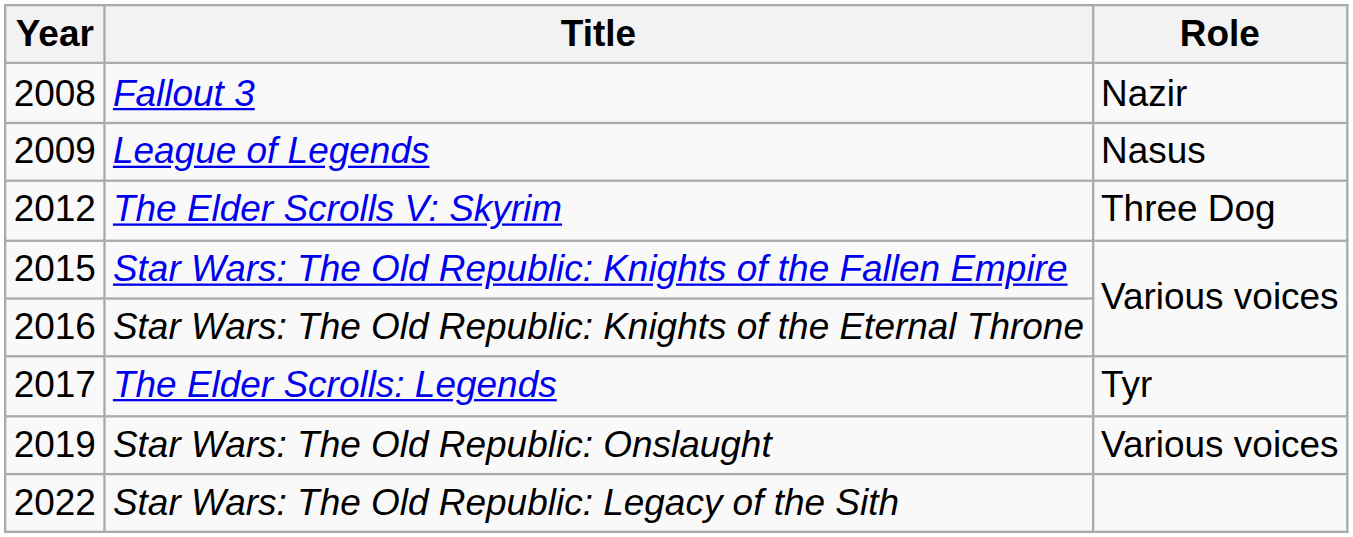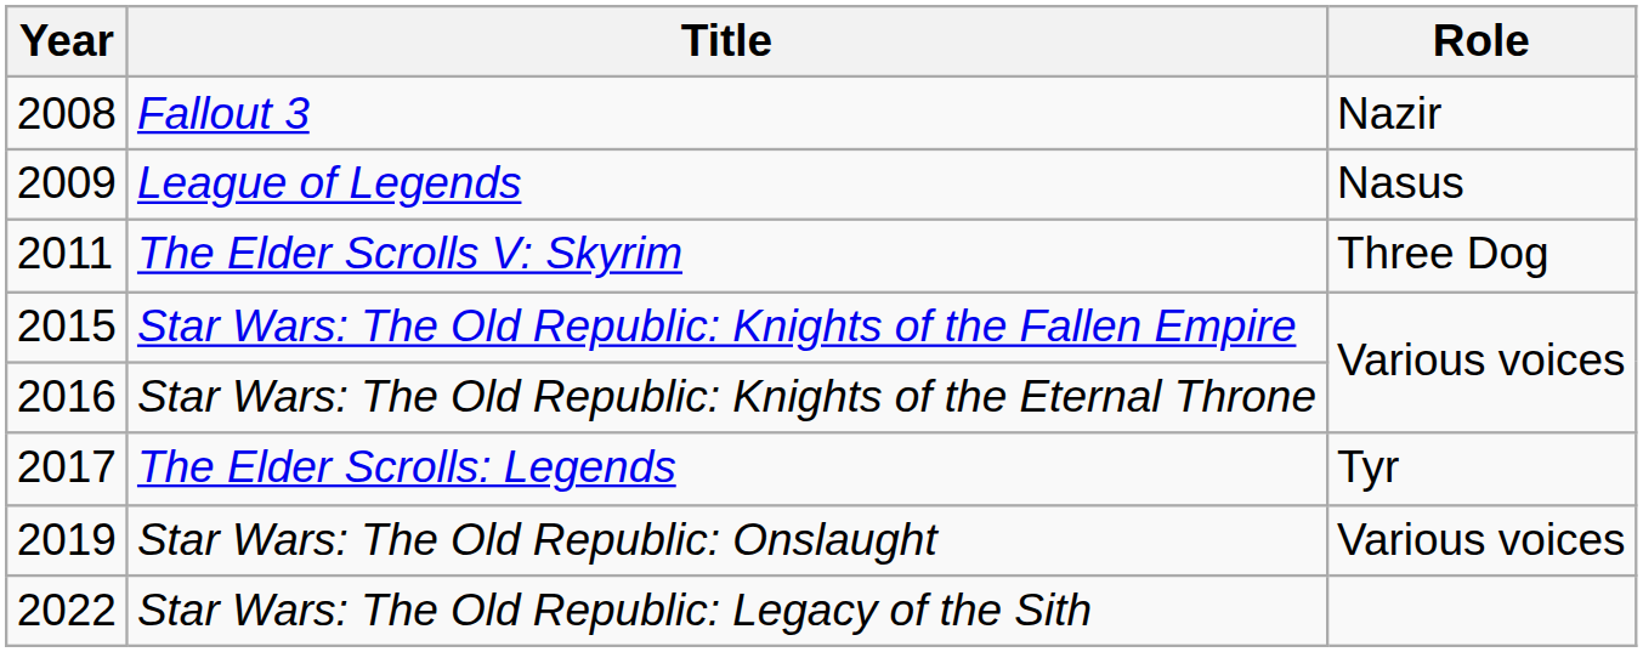The Elder Scrolls V: Skyrim | Year: 2012 -> 2011
